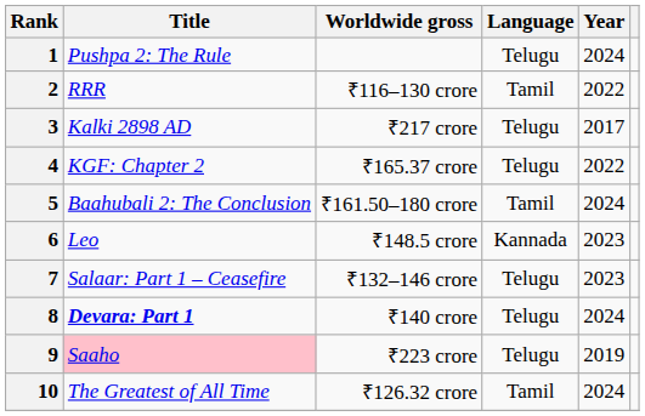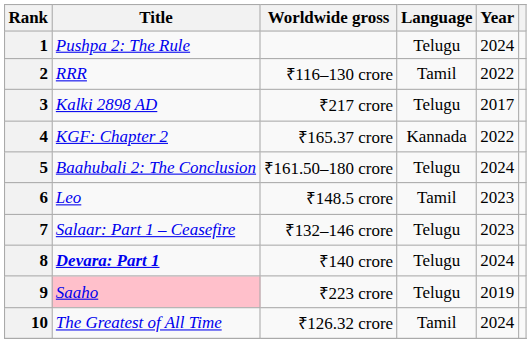4 | Language: Telugu -> Kannada
5 | Language: Tamil -> Telugu
6 | Language: Kannada -> Tamil
